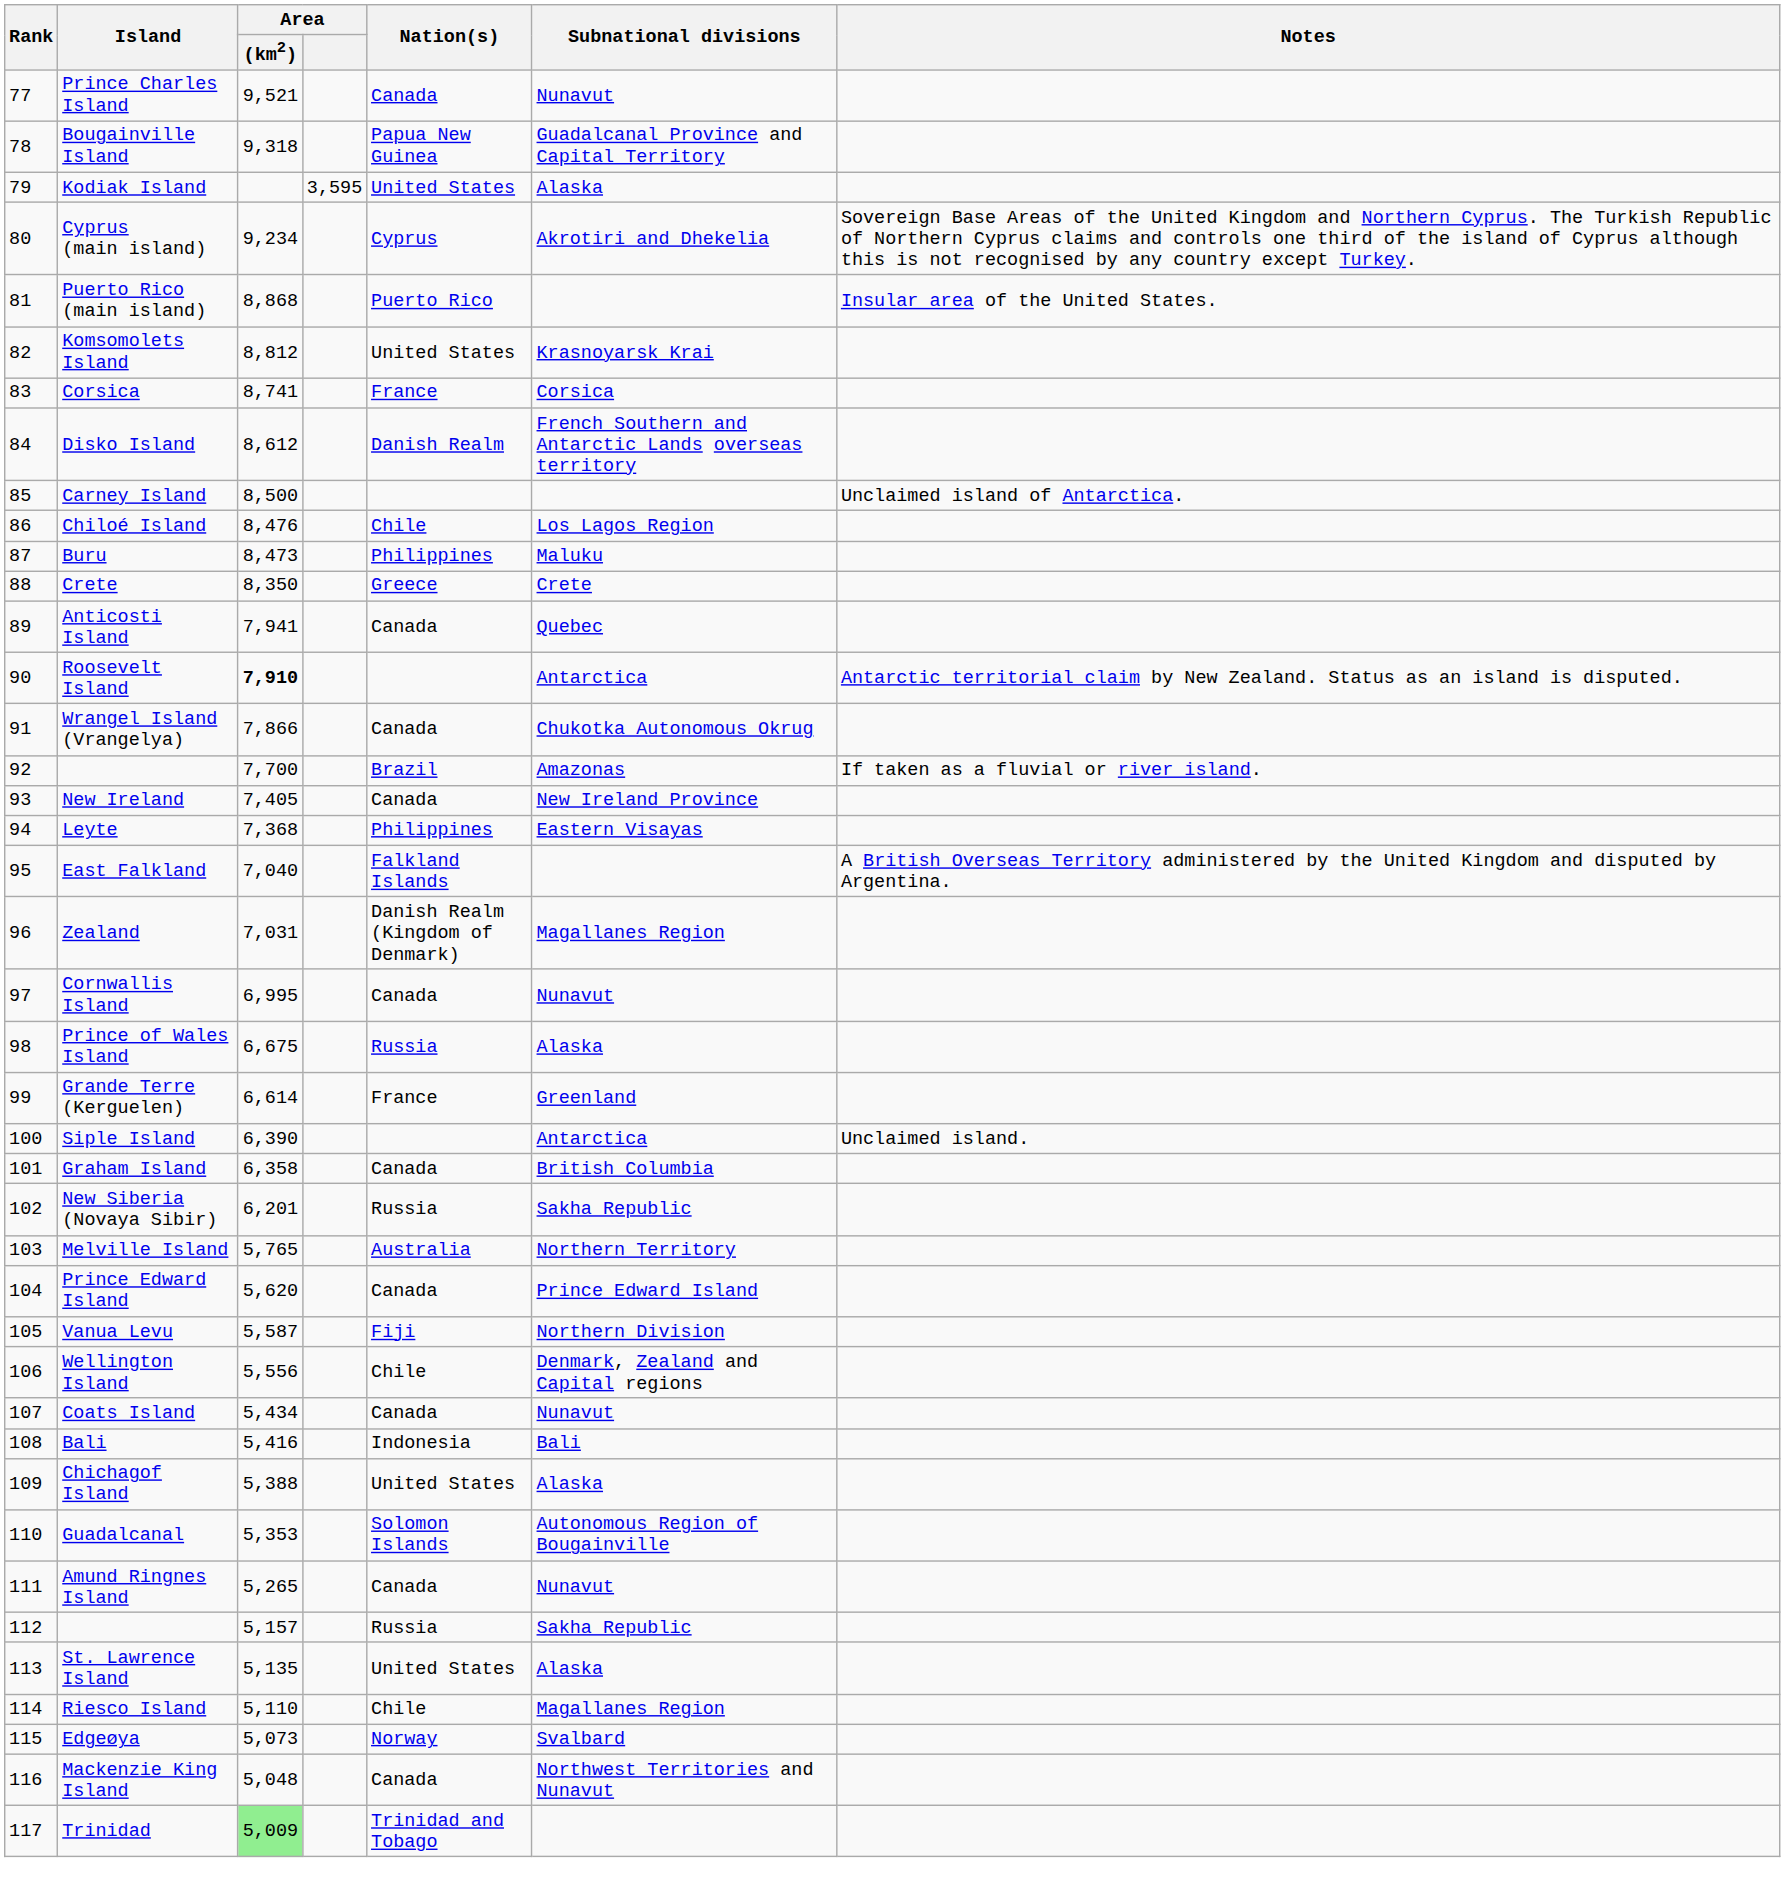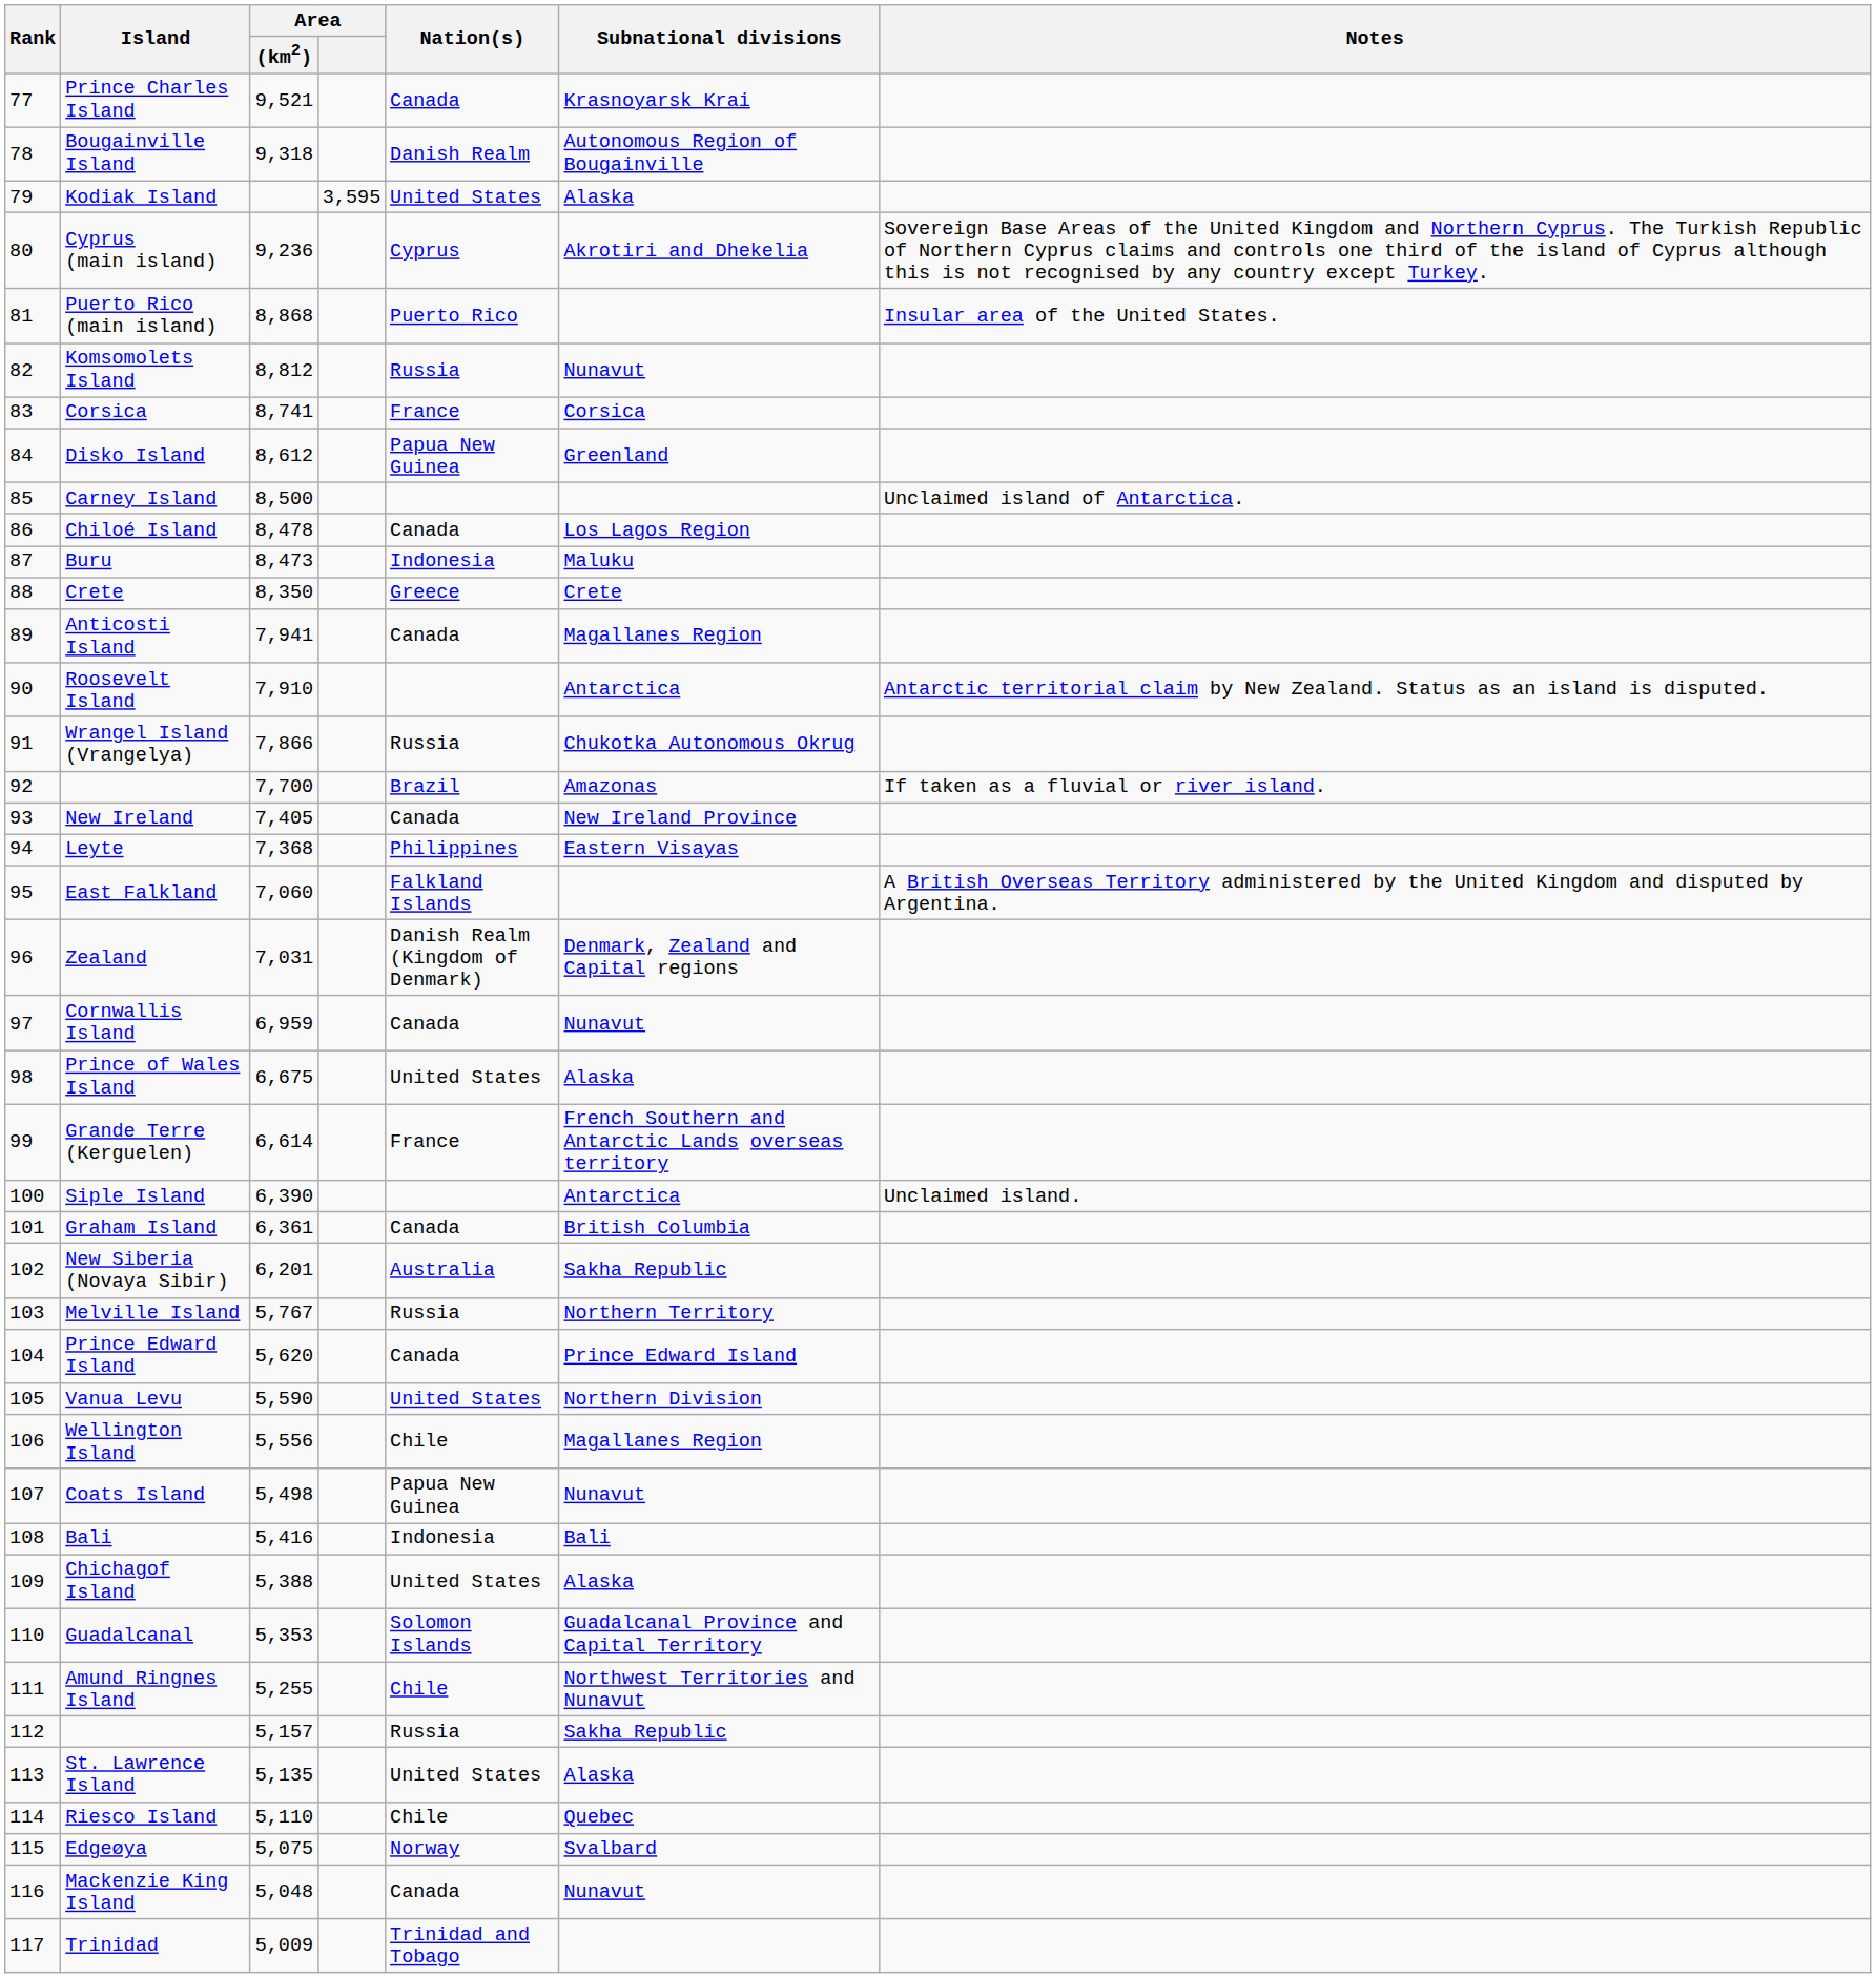Prince Charles Island | Subnational divisions: Nunavut -> Krasnoyarsk Krai
Bougainville Island | Nation(s): Papua New Guinea -> Danish Realm
Bougainville Island | Subnational divisions: Guadalcanal Province and Capital Territory -> Autonomous Region of Bougainville
Cyprus (main island) | Area / (km2): 9,234 -> 9,236
Komsomolets Island | Nation(s): United States -> Russia
Komsomolets Island | Subnational divisions: Krasnoyarsk Krai -> Nunavut
Disko Island | Nation(s): Danish Realm -> Papua New Guinea
Disko Island | Subnational divisions: French Southern and Antarctic Lands overseas territory -> Greenland
Chiloé Island | Area / (km2): 8,476 -> 8,478
Chiloé Island | Nation(s): Chile -> Canada
Buru | Nation(s): Philippines -> Indonesia
Anticosti Island | Subnational divisions: Quebec -> Magallanes Region
Roosevelt Island | Area / (km2): bold -> normal
Wrangel Island (Vrangelya) | Nation(s): Canada -> Russia
East Falkland | Area / (km2): 7,040 -> 7,060
Zealand | Subnational divisions: Magallanes Region -> Denmark, Zealand and Capital regions
Cornwallis Island | Area / (km2): 6,995 -> 6,959
Prince of Wales Island | Nation(s): Russia -> United States
Grande Terre (Kerguelen) | Subnational divisions: Greenland -> French Southern and Antarctic Lands overseas territory
Graham Island | Area / (km2): 6,358 -> 6,361
New Siberia (Novaya Sibir) | Nation(s): Russia -> Australia
Melville Island | Area / (km2): 5,765 -> 5,767
Melville Island | Nation(s): Australia -> Russia
Vanua Levu | Area / (km2): 5,587 -> 5,590
Vanua Levu | Nation(s): Fiji -> United States
Wellington Island | Subnational divisions: Denmark, Zealand and Capital regions -> Magallanes Region
Coats Island | Area / (km2): 5,434 -> 5,498
Coats Island | Nation(s): Canada -> Papua New Guinea
Guadalcanal | Subnational divisions: Autonomous Region of Bougainville -> Guadalcanal Province and Capital Territory
Amund Ringnes Island | Area / (km2): 5,265 -> 5,255
Amund Ringnes Island | Nation(s): Canada -> Chile
Amund Ringnes Island | Subnational divisions: Nunavut -> Northwest Territories and Nunavut
Riesco Island | Subnational divisions: Magallanes Region -> Quebec
Edgeøya | Area / (km2): 5,073 -> 5,075
Mackenzie King Island | Subnational divisions: Northwest Territories and Nunavut -> Nunavut
Trinidad | Area / (km2): lightgreen background -> no background
